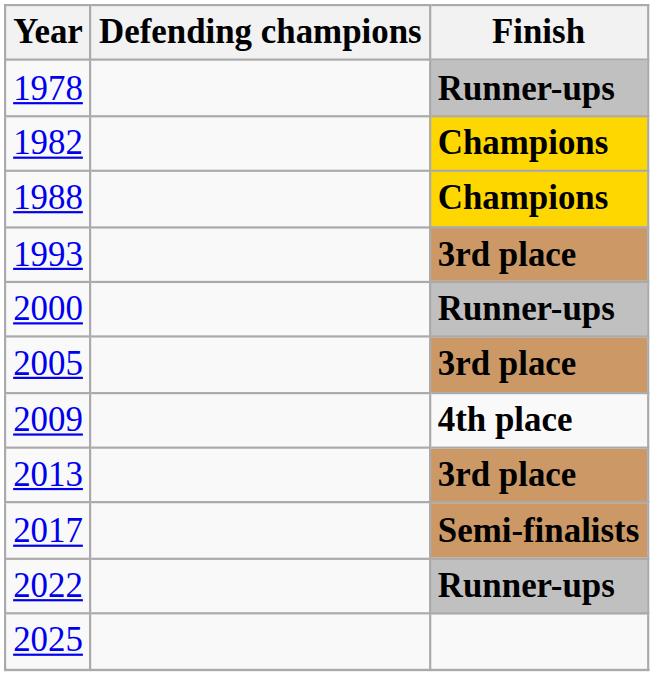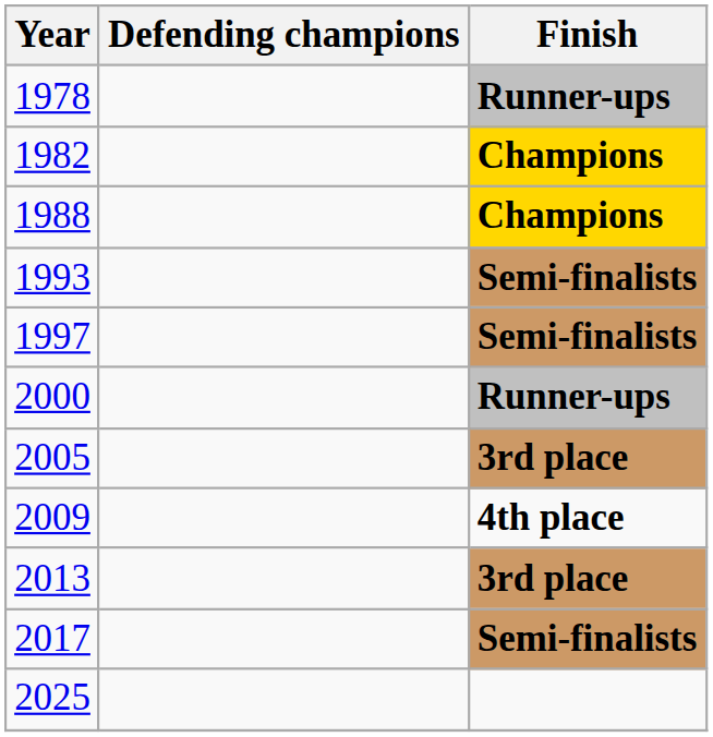1993 | Finish: 3rd place -> Semi-finalists
+ row: 1997 | Semi-finalists
- row: 2022 | Runner-ups
